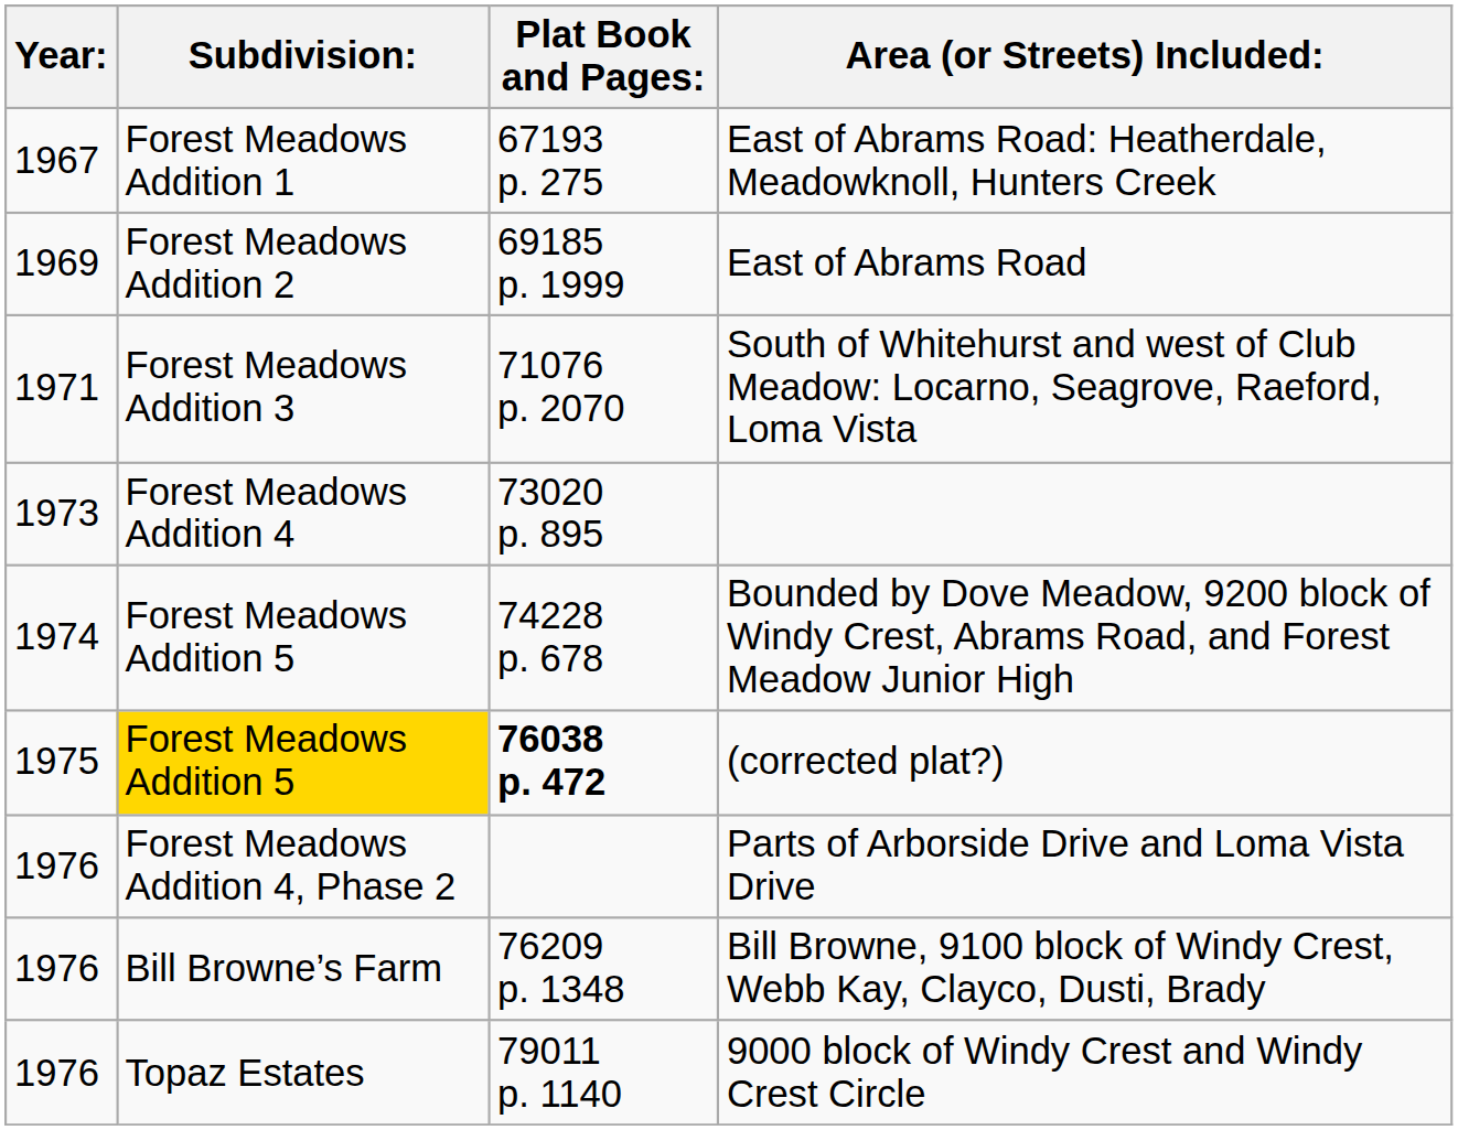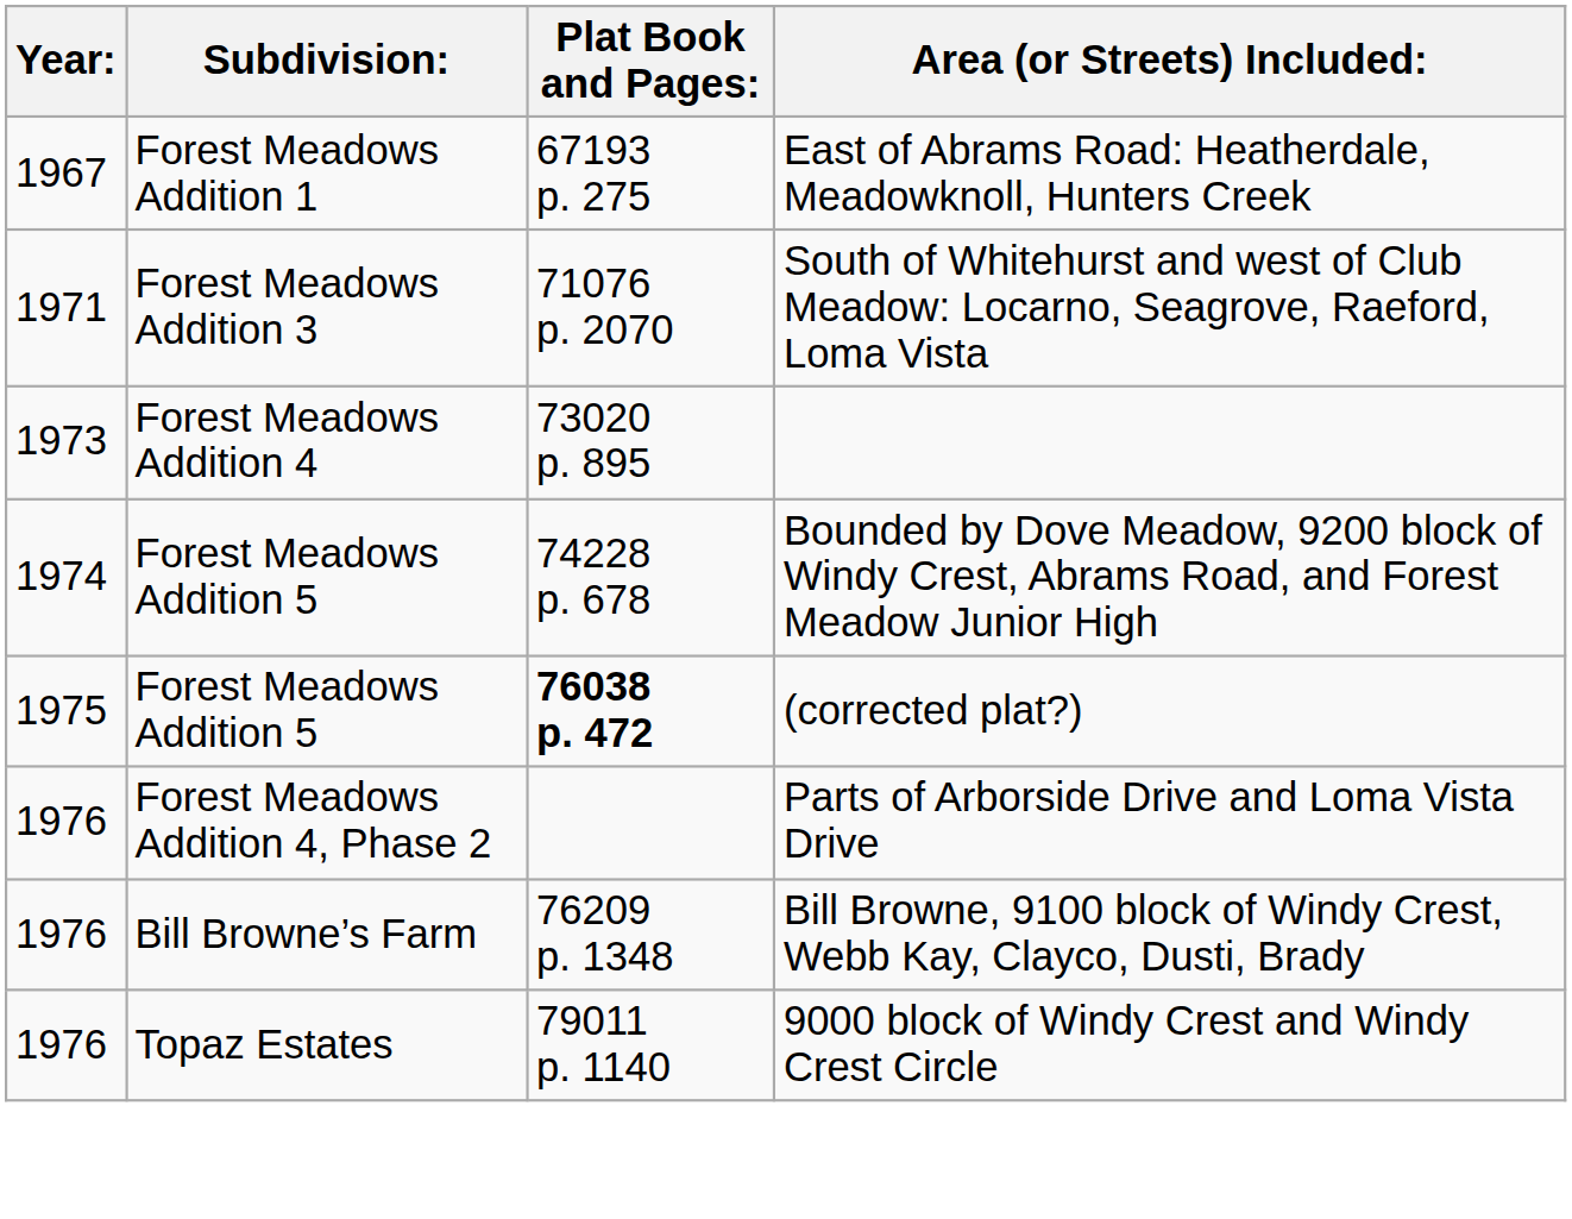- row: 1969 | Forest Meadows Addition 2 | 69185 p. 1999 | East of Abrams Road
(corrected plat?) | Subdivision:: gold background -> no background
